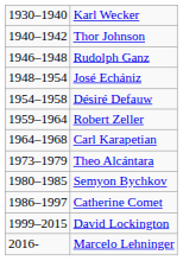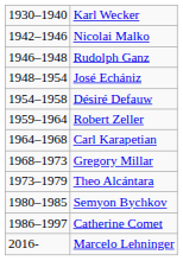- row: 1940–1942 | Thor Johnson
+ row: 1942–1946 | Nicolai Malko
+ row: 1968–1973 | Gregory Millar
- row: 1999–2015 | David Lockington
